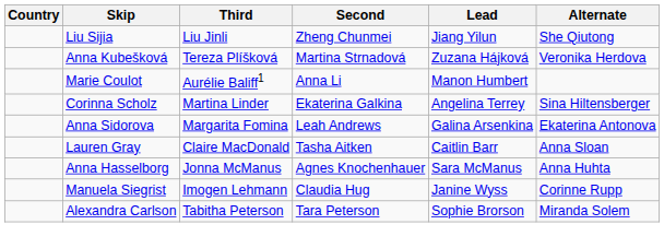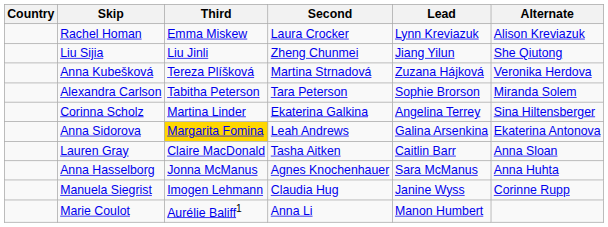+ row: Rachel Homan | Emma Miskew | Laura Crocker | Lynn Kreviazuk | Alison Kreviazuk
rows swapped: Marie Coulot <-> Alexandra Carlson
Anna Sidorova | Third: no background -> gold background
